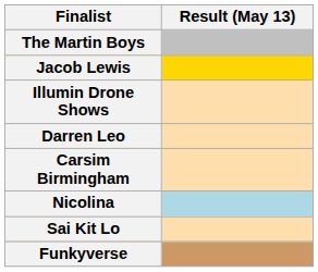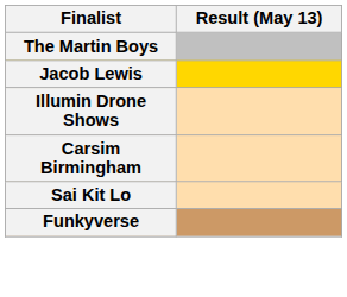- row: Darren Leo
- row: Nicolina
